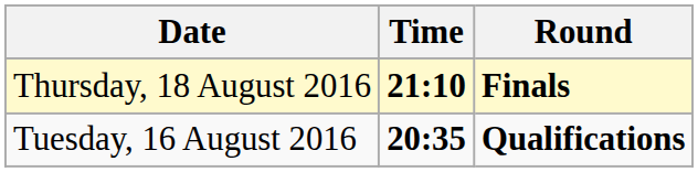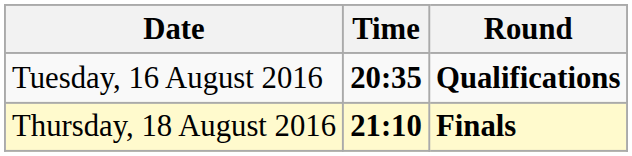rows swapped: Tuesday, 16 August 2016 <-> Thursday, 18 August 2016
